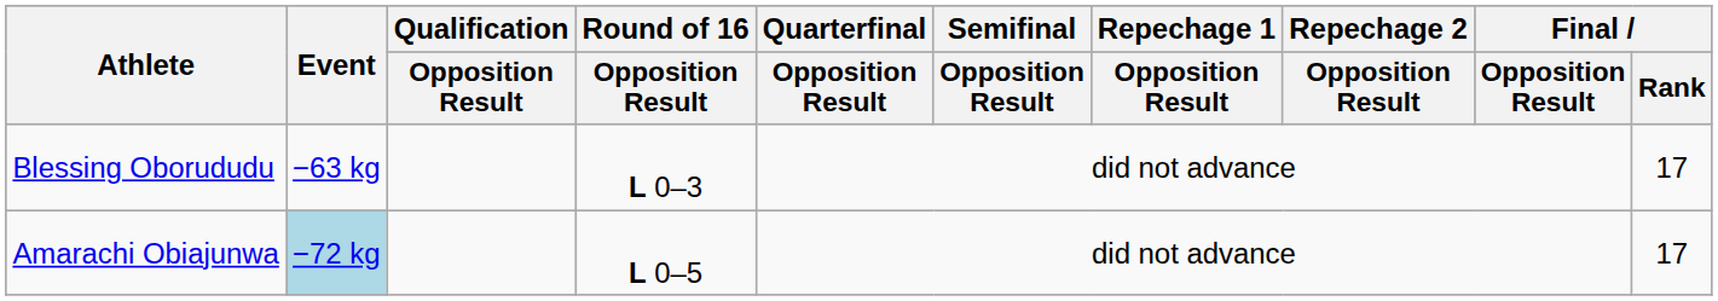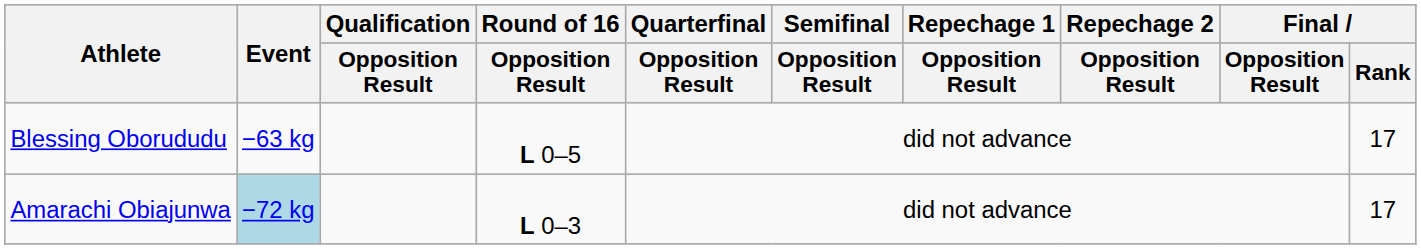Blessing Oborududu | Round of 16 / Opposition Result: L 0–3 -> L 0–5
Amarachi Obiajunwa | Round of 16 / Opposition Result: L 0–5 -> L 0–3
